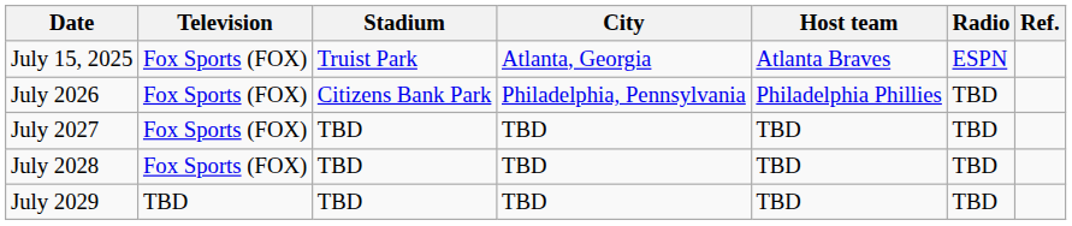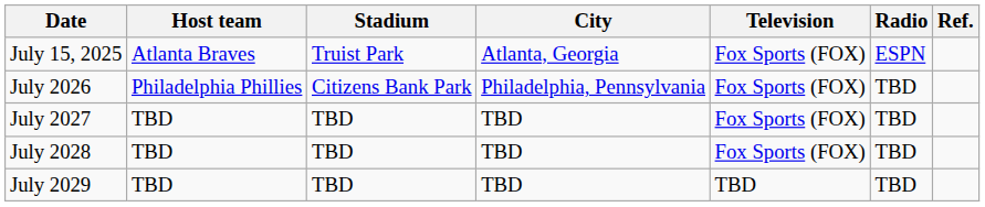columns swapped: Host team <-> Television
